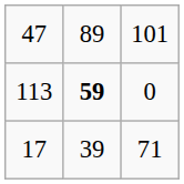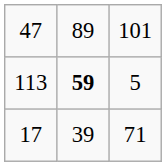113 | column 3: 0 -> 5
